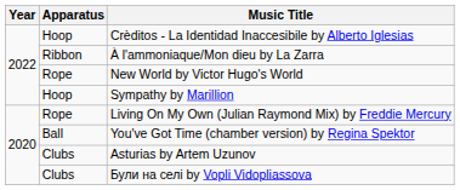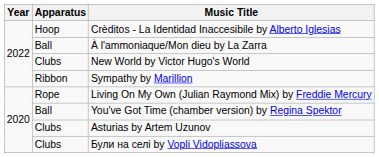À l'ammoniaque/Mon dieu by La Zarra | Apparatus: Ribbon -> Ball
New World by Victor Hugo's World | Apparatus: Rope -> Clubs
Sympathy by Marillion | Apparatus: Hoop -> Ribbon
